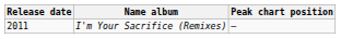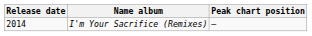I'm Your Sacrifice (Remixes) | Release date: 2011 -> 2014
